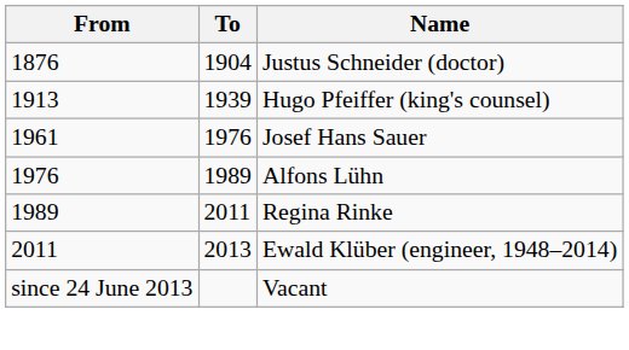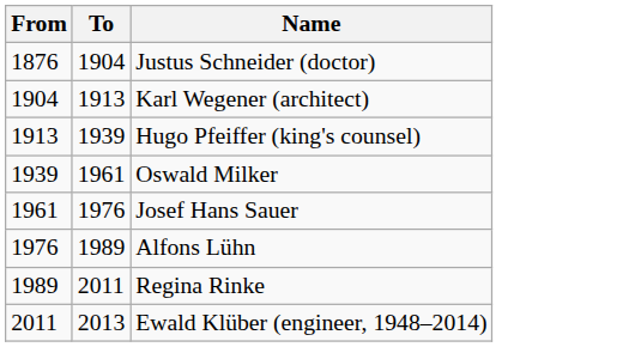+ row: 1904 | 1913 | Karl Wegener (architect)
+ row: 1939 | 1961 | Oswald Milker
- row: since 24 June 2013 | Vacant
